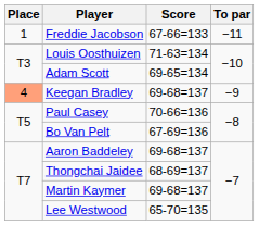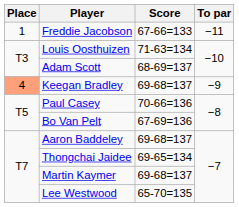Adam Scott | Score: 69-65=134 -> 68-69=137
Thongchai Jaidee | Score: 68-69=137 -> 69-65=134
